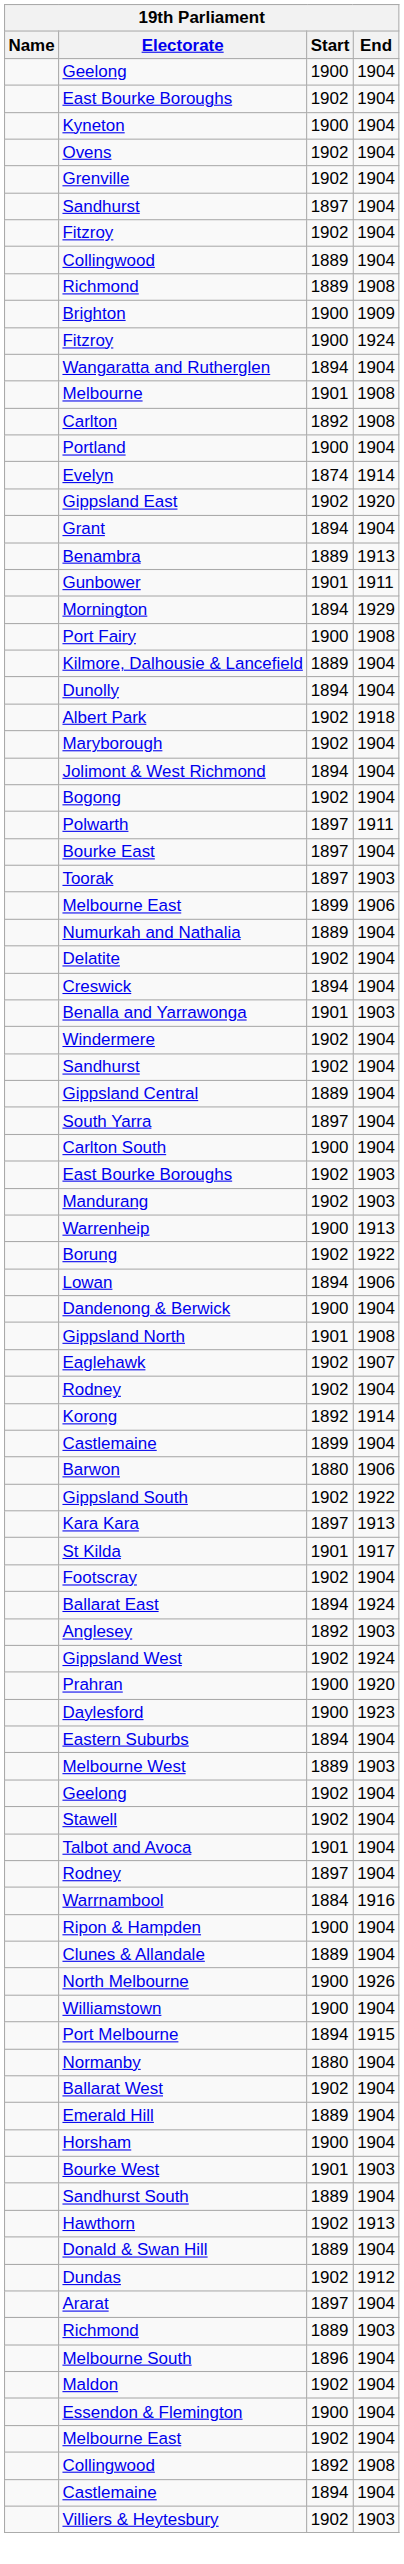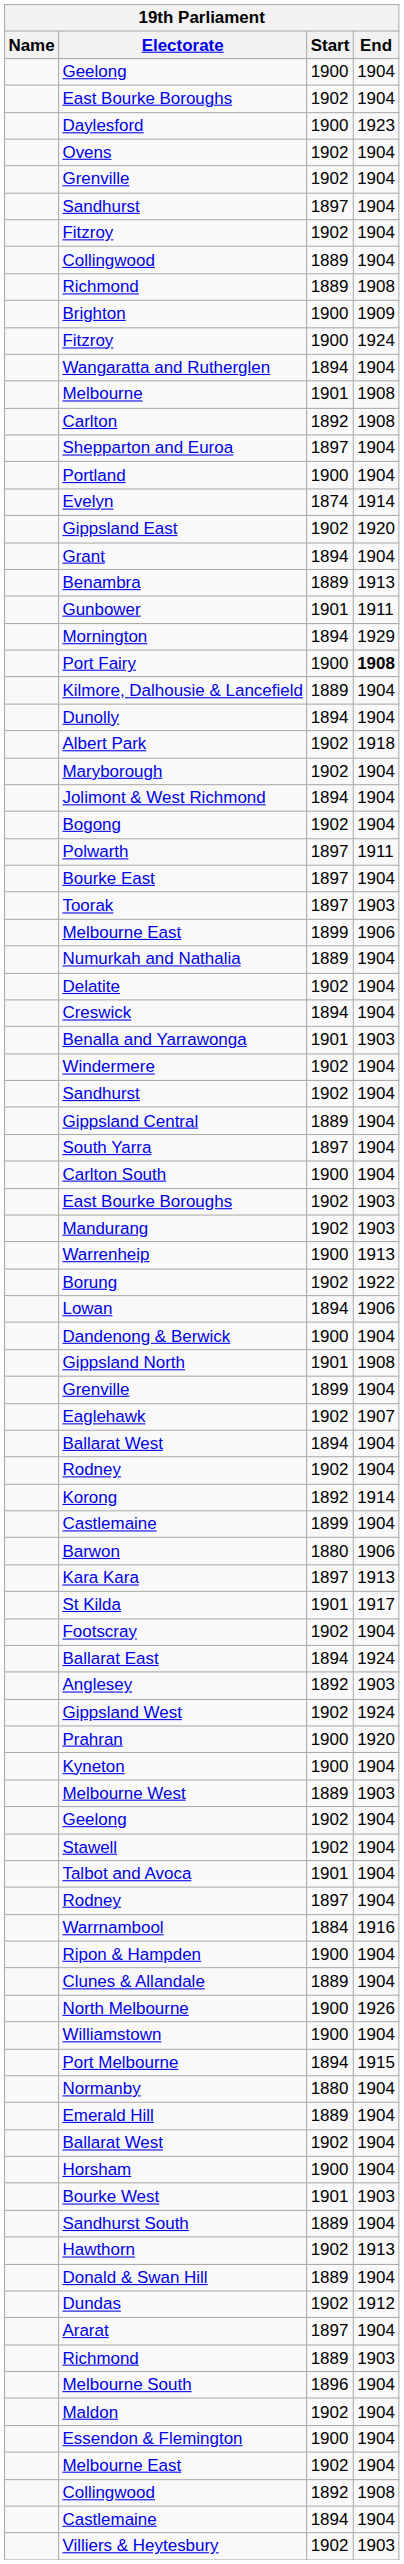rows swapped: Kyneton <-> Daylesford
+ row: Shepparton and Euroa | 1897 | 1904
Port Fairy | End: normal -> bold
+ row: Grenville | 1899 | 1904
+ row: Ballarat West | 1894 | 1904
- row: Gippsland South | 1902 | 1922
- row: Eastern Suburbs | 1894 | 1904
rows swapped: Ballarat West / 1902 <-> Emerald Hill
